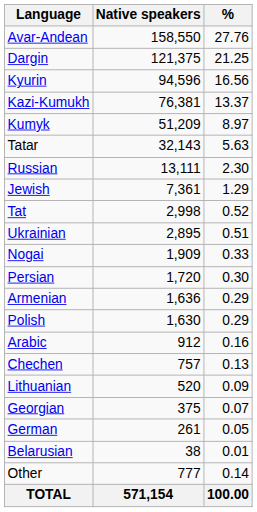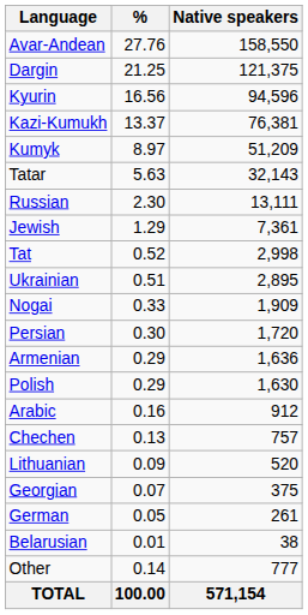columns swapped: Native speakers <-> %
